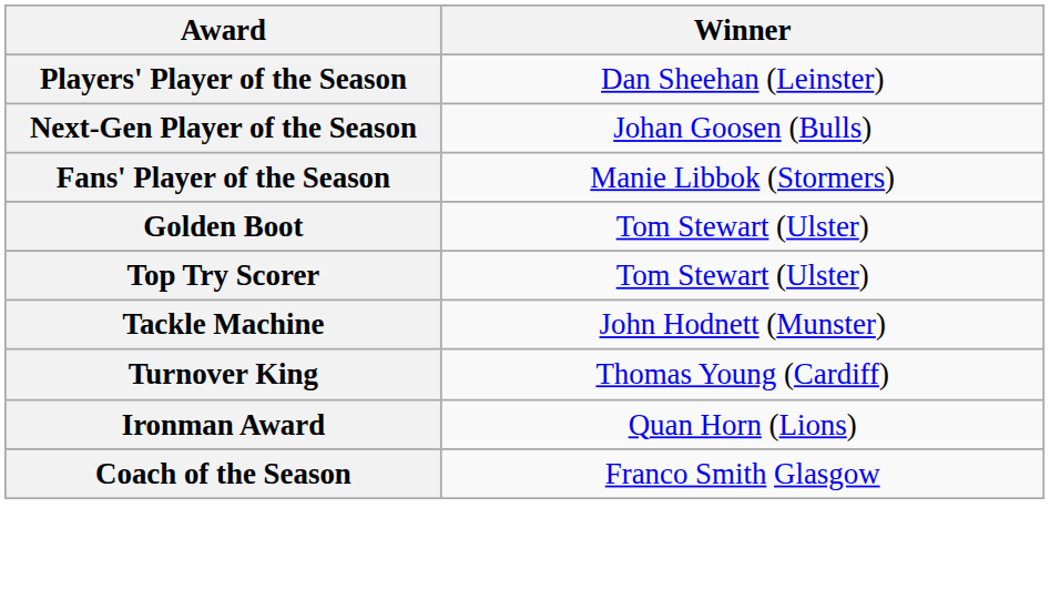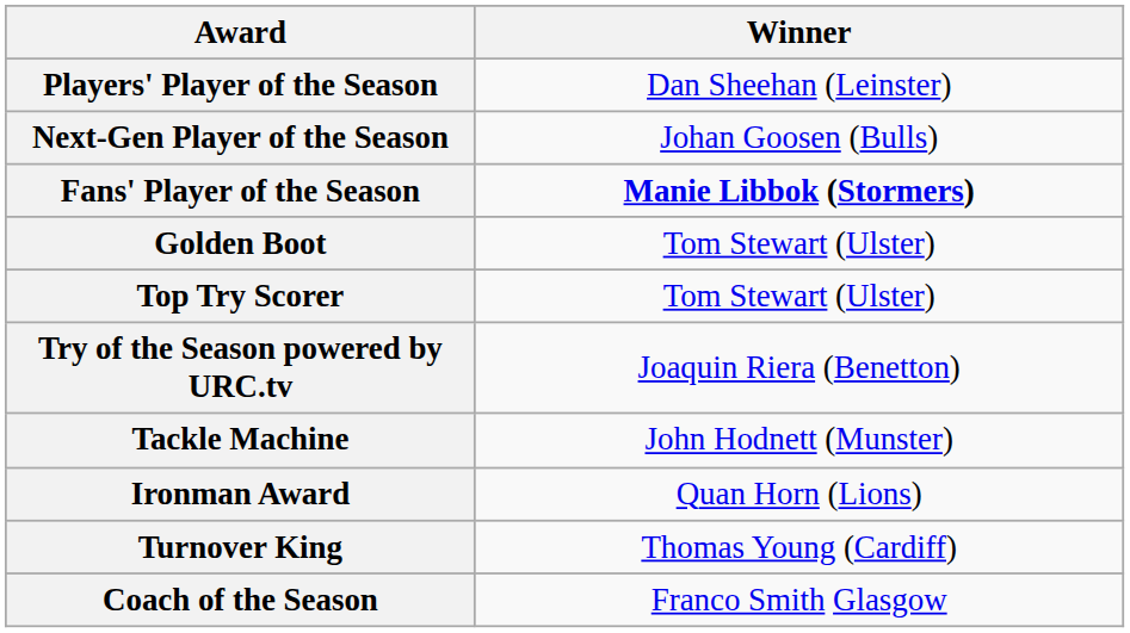Fans' Player of the Season | Winner: normal -> bold
+ row: Try of the Season powered by URC.tv | Joaquin Riera (Benetton)
rows swapped: Turnover King <-> Ironman Award
